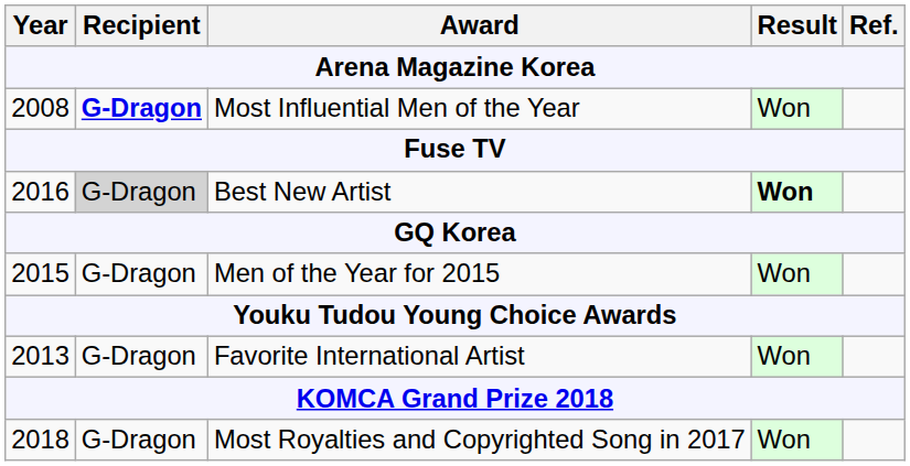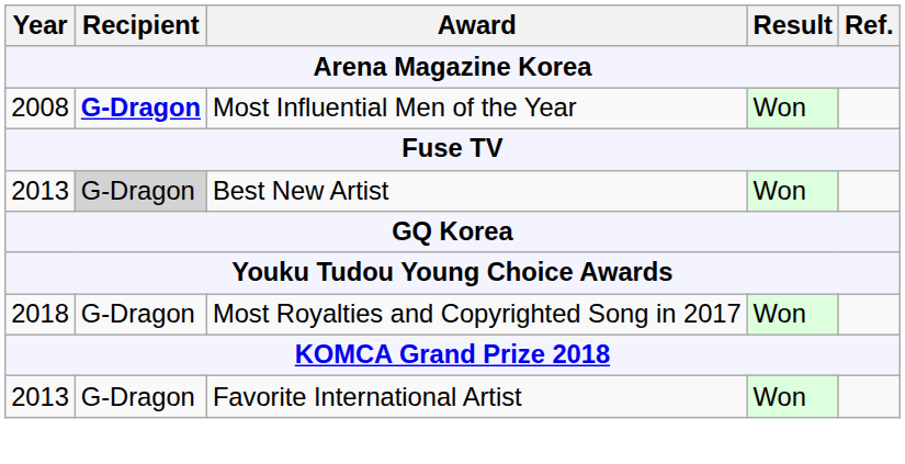Best New Artist | Year: 2016 -> 2013
Best New Artist | Result: bold -> normal
- row: 2015 | G-Dragon | Men of the Year for 2015 | Won
rows swapped: Favorite International Artist <-> Most Royalties and Copyrighted Song in 2017
